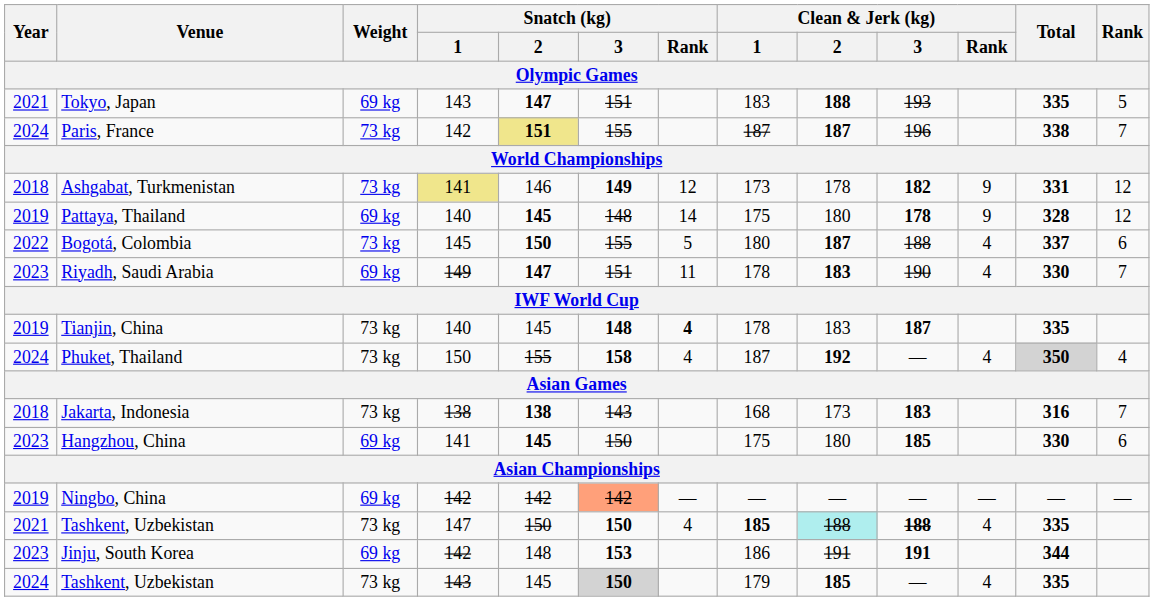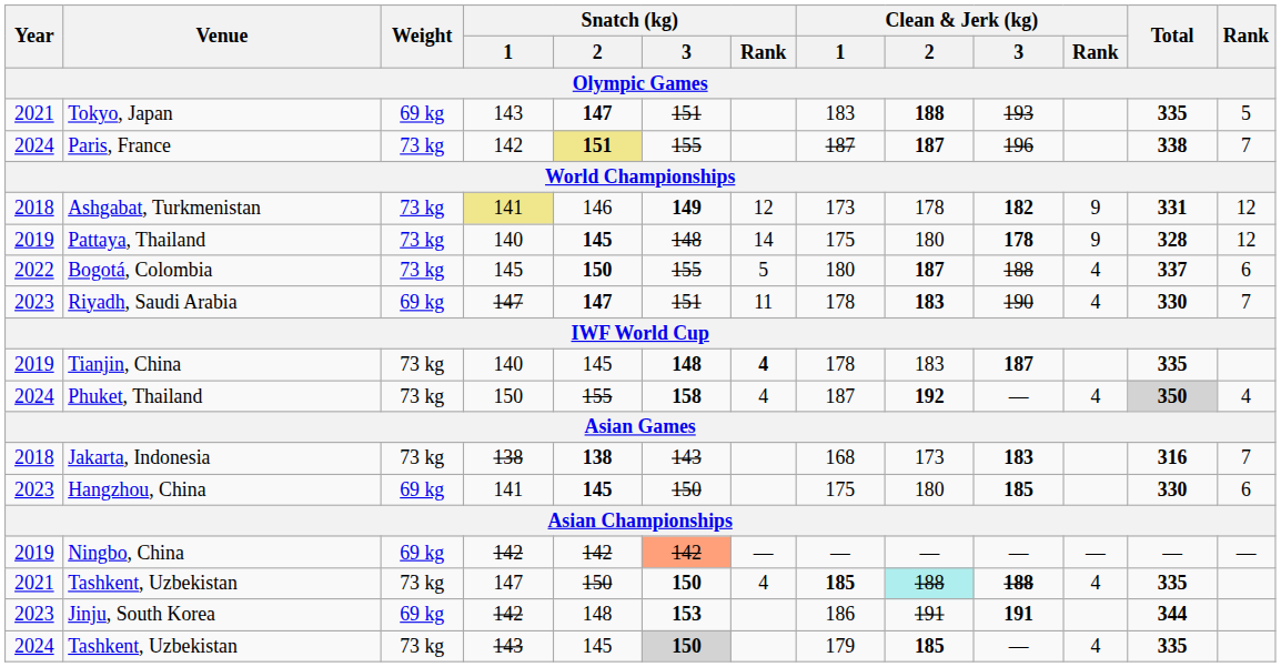Pattaya, Thailand | Weight / Olympic Games: 69 kg -> 73 kg
Riyadh, Saudi Arabia | Snatch (kg) / 1 / Olympic Games: 149 -> 147
